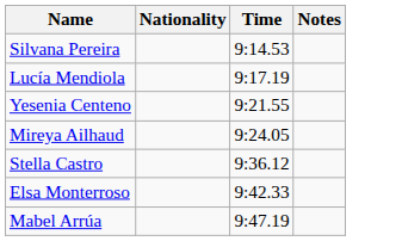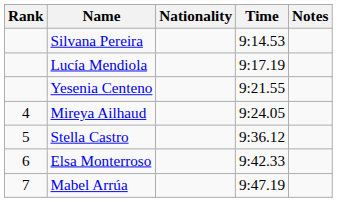+ column: Rank | 4 | 5 | 6 | 7
